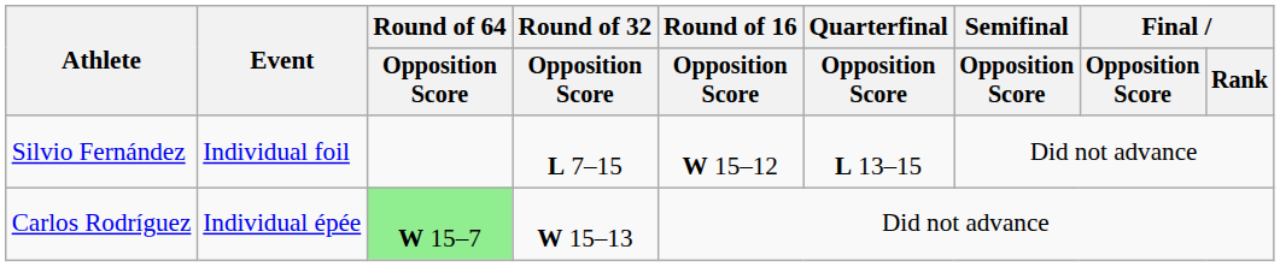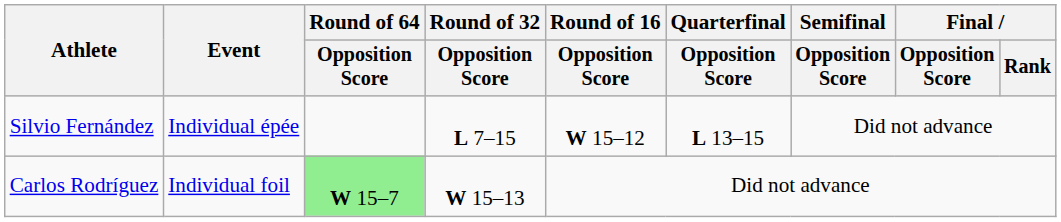Silvio Fernández | Event: Individual foil -> Individual épée
Carlos Rodríguez | Event: Individual épée -> Individual foil
